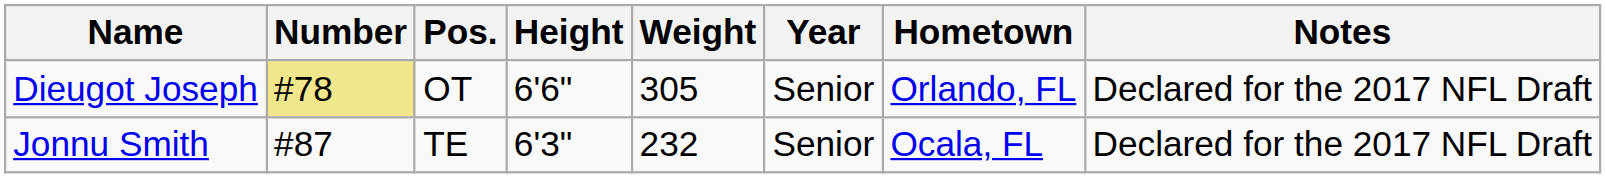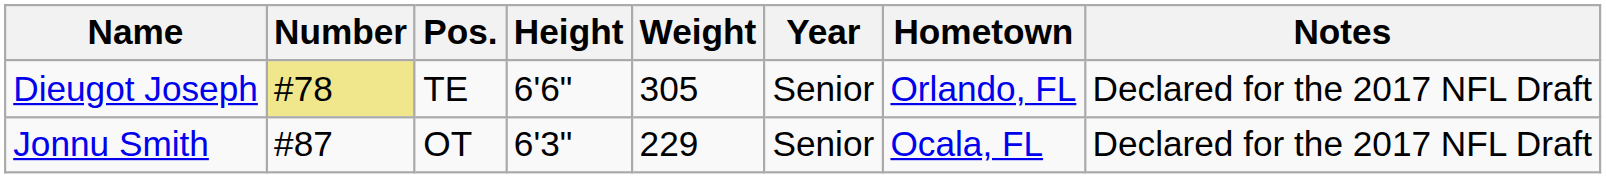Dieugot Joseph | Pos.: OT -> TE
Jonnu Smith | Pos.: TE -> OT
Jonnu Smith | Weight: 232 -> 229
